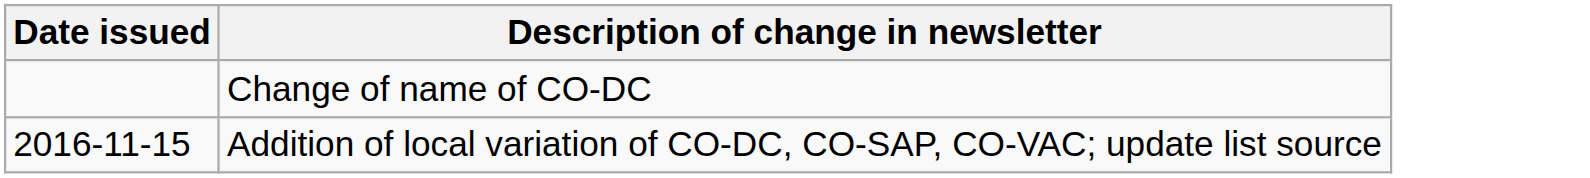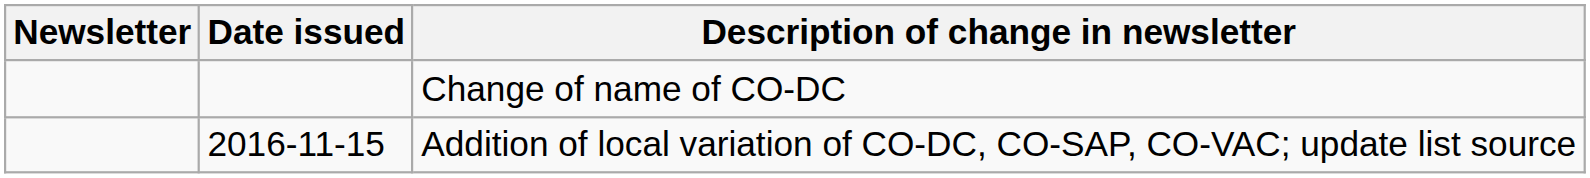+ column: Newsletter
